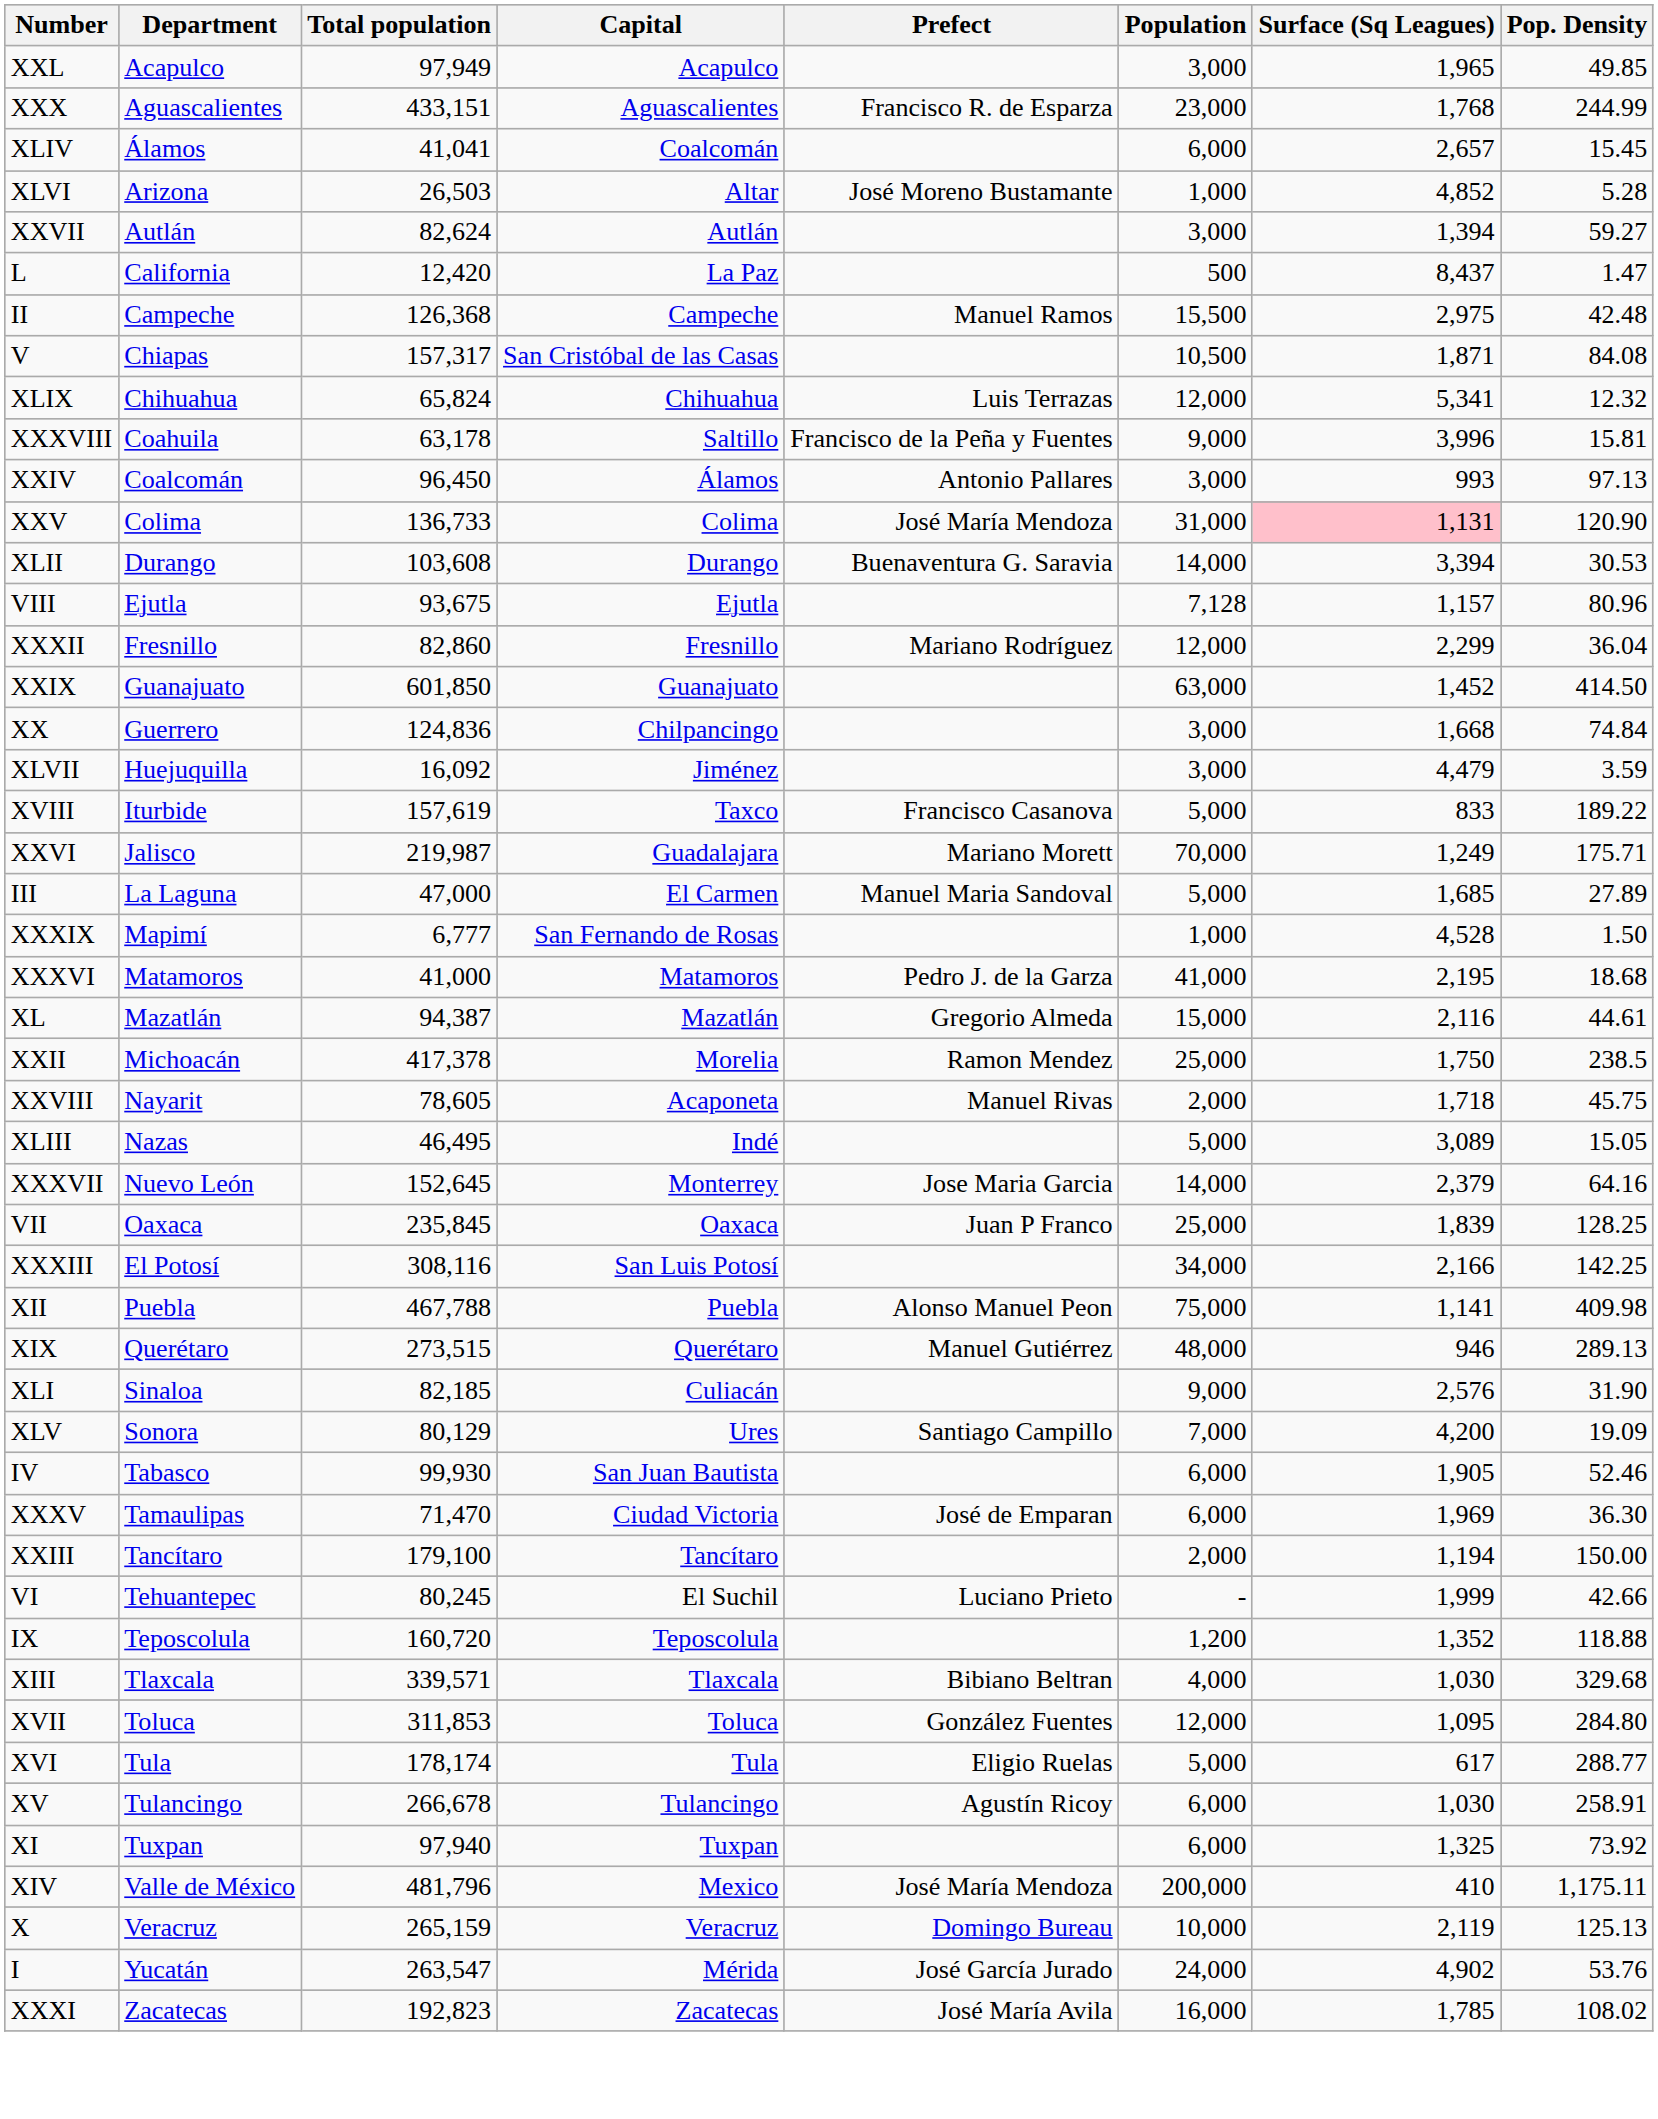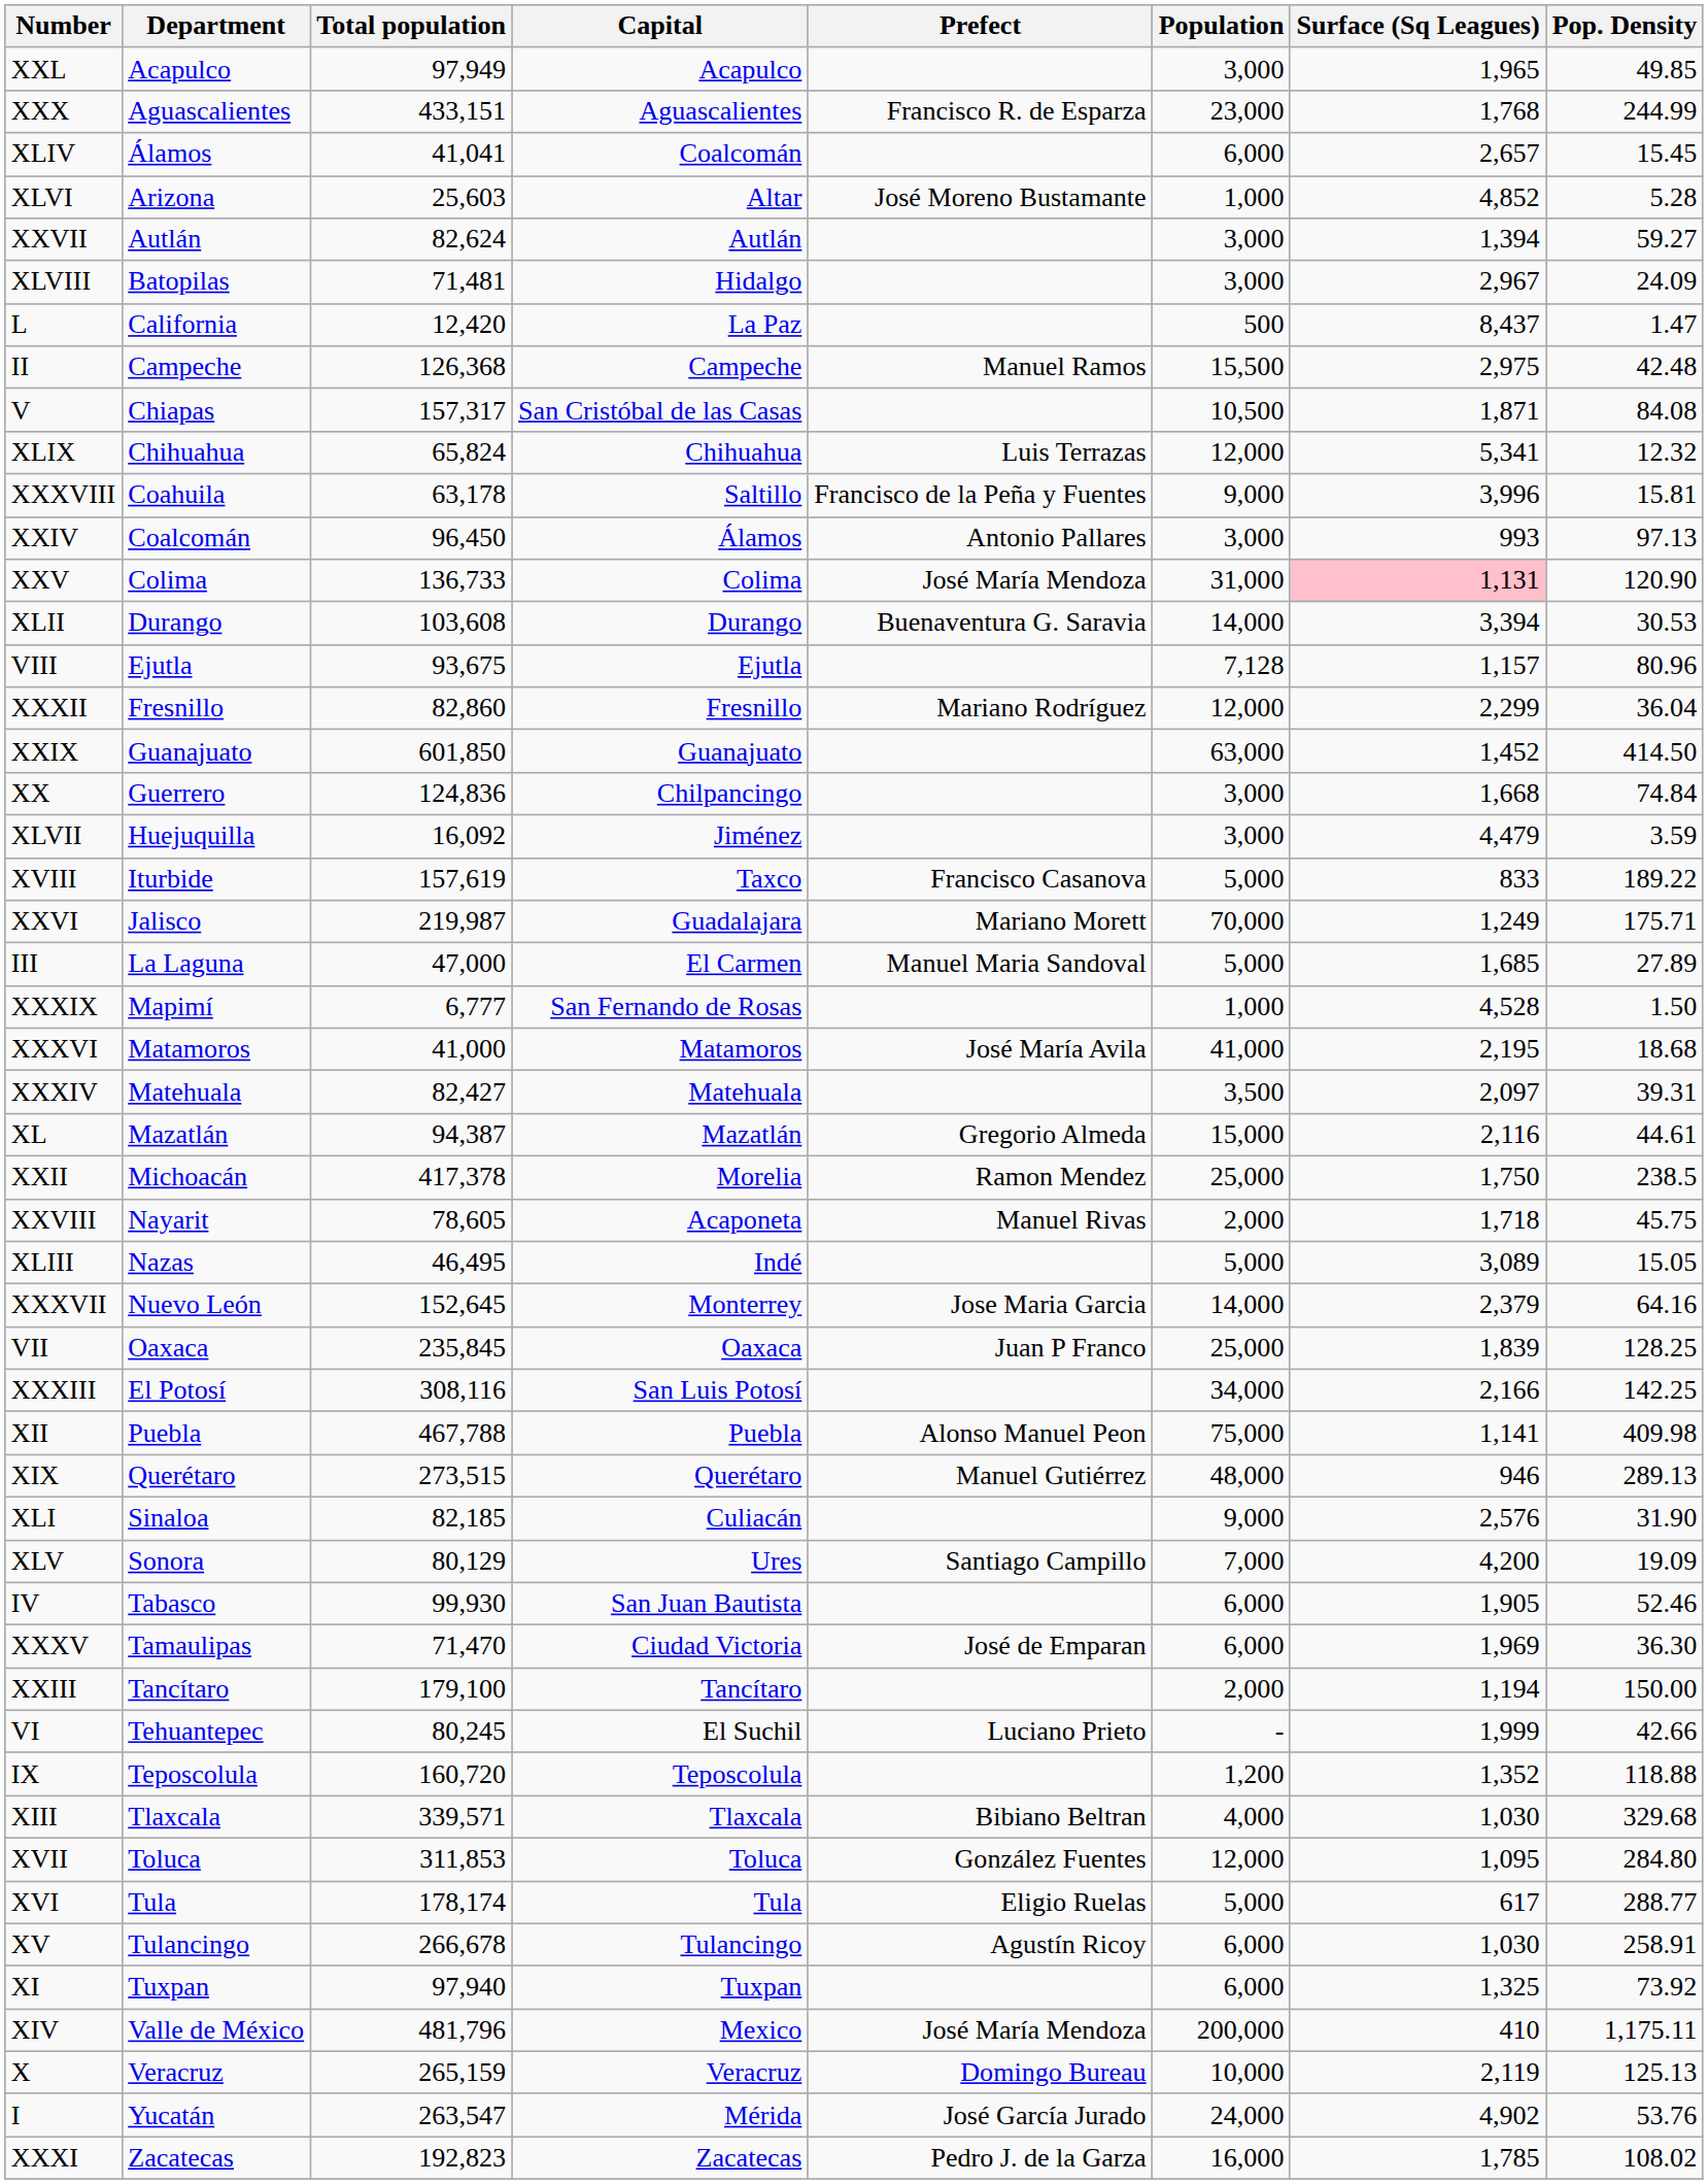XLVI | Total population: 26,503 -> 25,603
+ row: XLVIII | Batopilas | 71,481 | Hidalgo | 3,000 | 2,967 | 24.09
XXXVI | Prefect: Pedro J. de la Garza -> José María Avila
+ row: XXXIV | Matehuala | 82,427 | Matehuala | 3,500 | 2,097 | 39.31
XXXI | Prefect: José María Avila -> Pedro J. de la Garza
